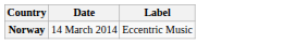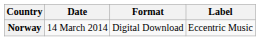+ column: Format | Digital Download
